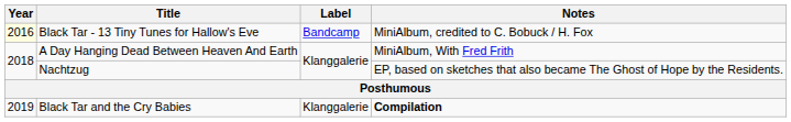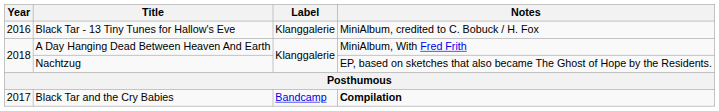Black Tar - 13 Tiny Tunes for Hallow's Eve | Year: lightyellow background -> no background
Black Tar - 13 Tiny Tunes for Hallow's Eve | Label: Bandcamp -> Klanggalerie
Black Tar and the Cry Babies | Year: 2019 -> 2017
Black Tar and the Cry Babies | Label: Klanggalerie -> Bandcamp
